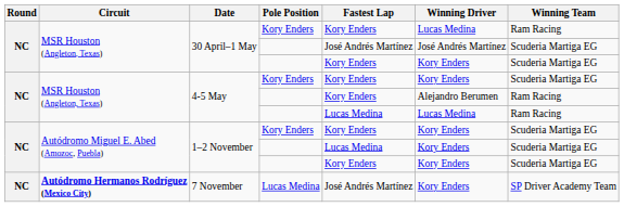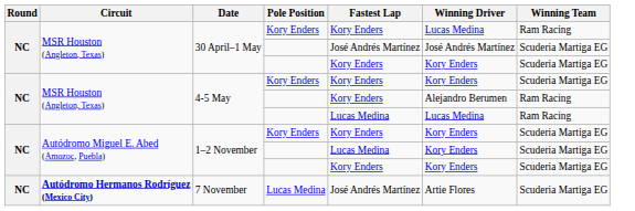7 November | Winning Driver: Kory Enders -> Artie Flores
7 November | Winning Team: SP Driver Academy Team -> Scuderia Martiga EG
